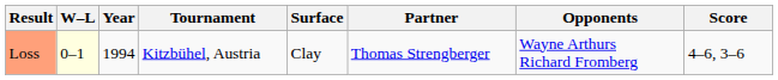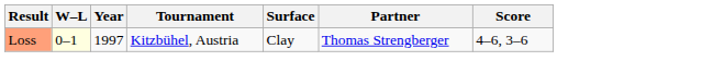- column: Opponents | Wayne Arthurs Richard Fromberg
Loss | Year: 1994 -> 1997
